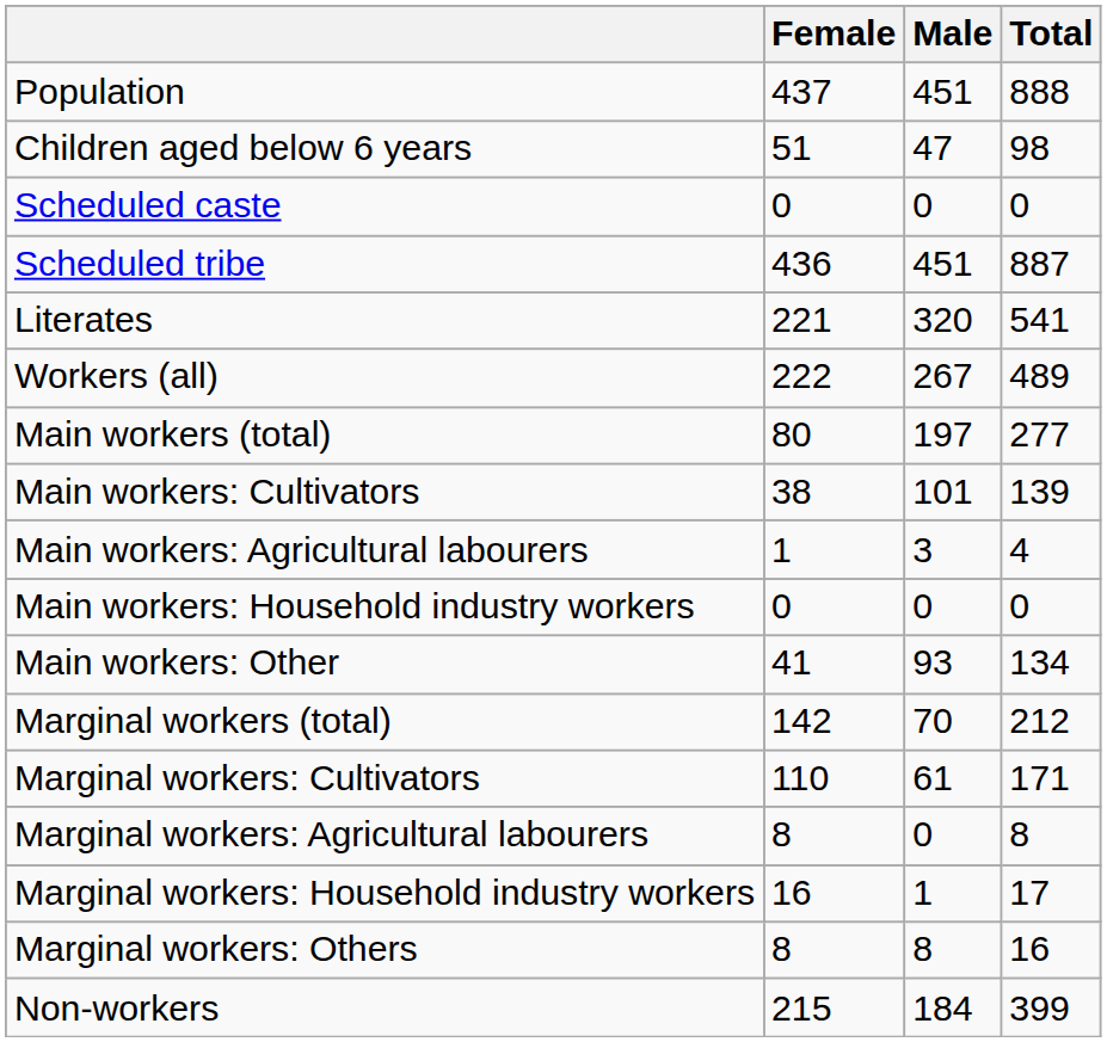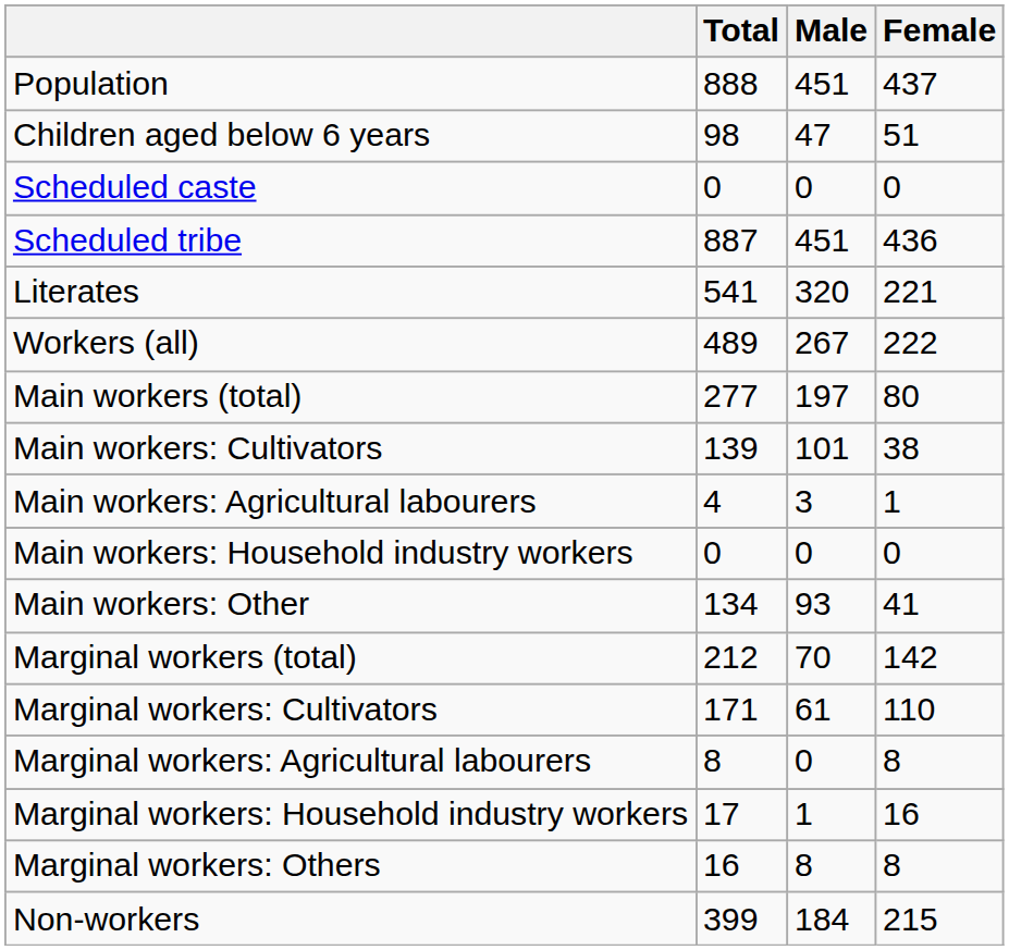columns swapped: Total <-> Female
